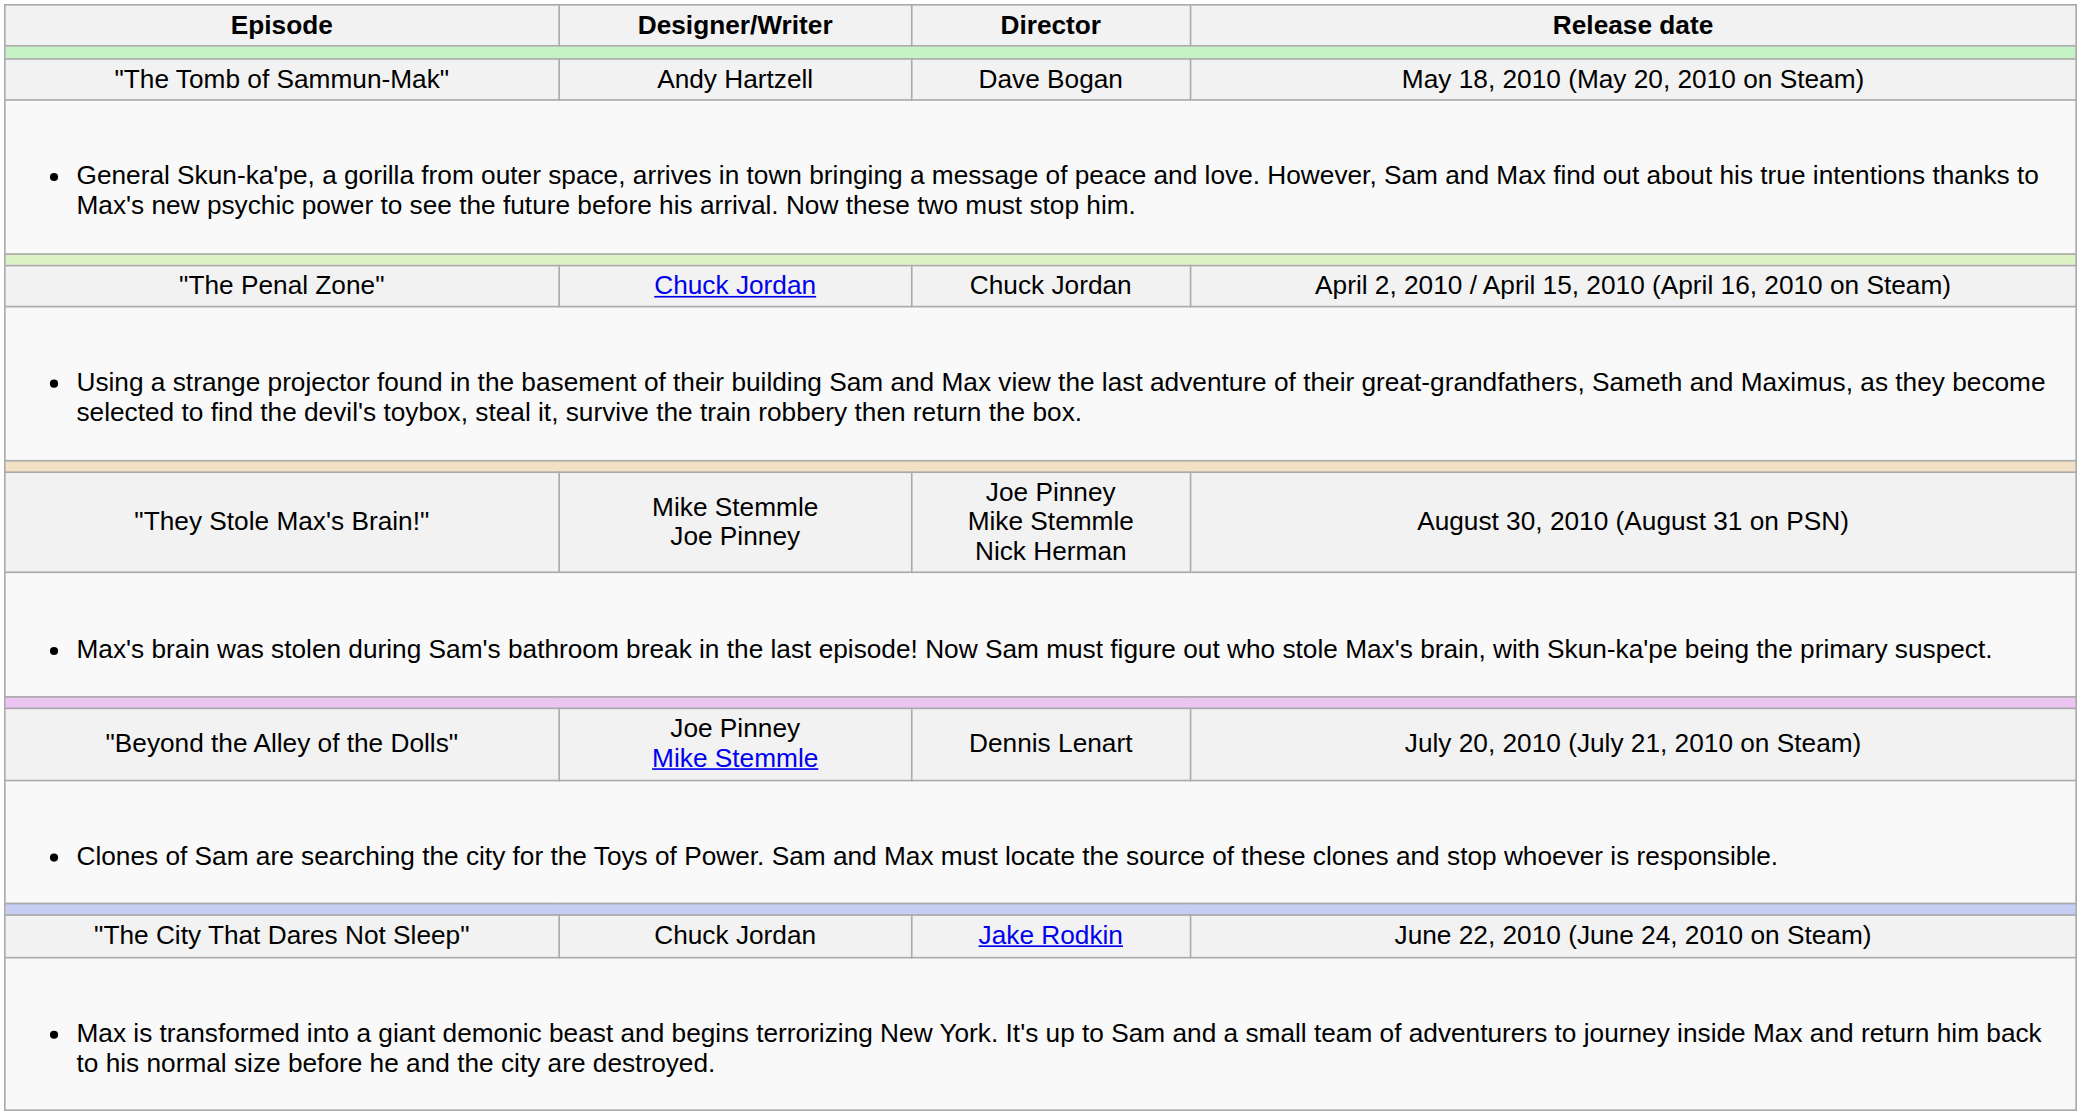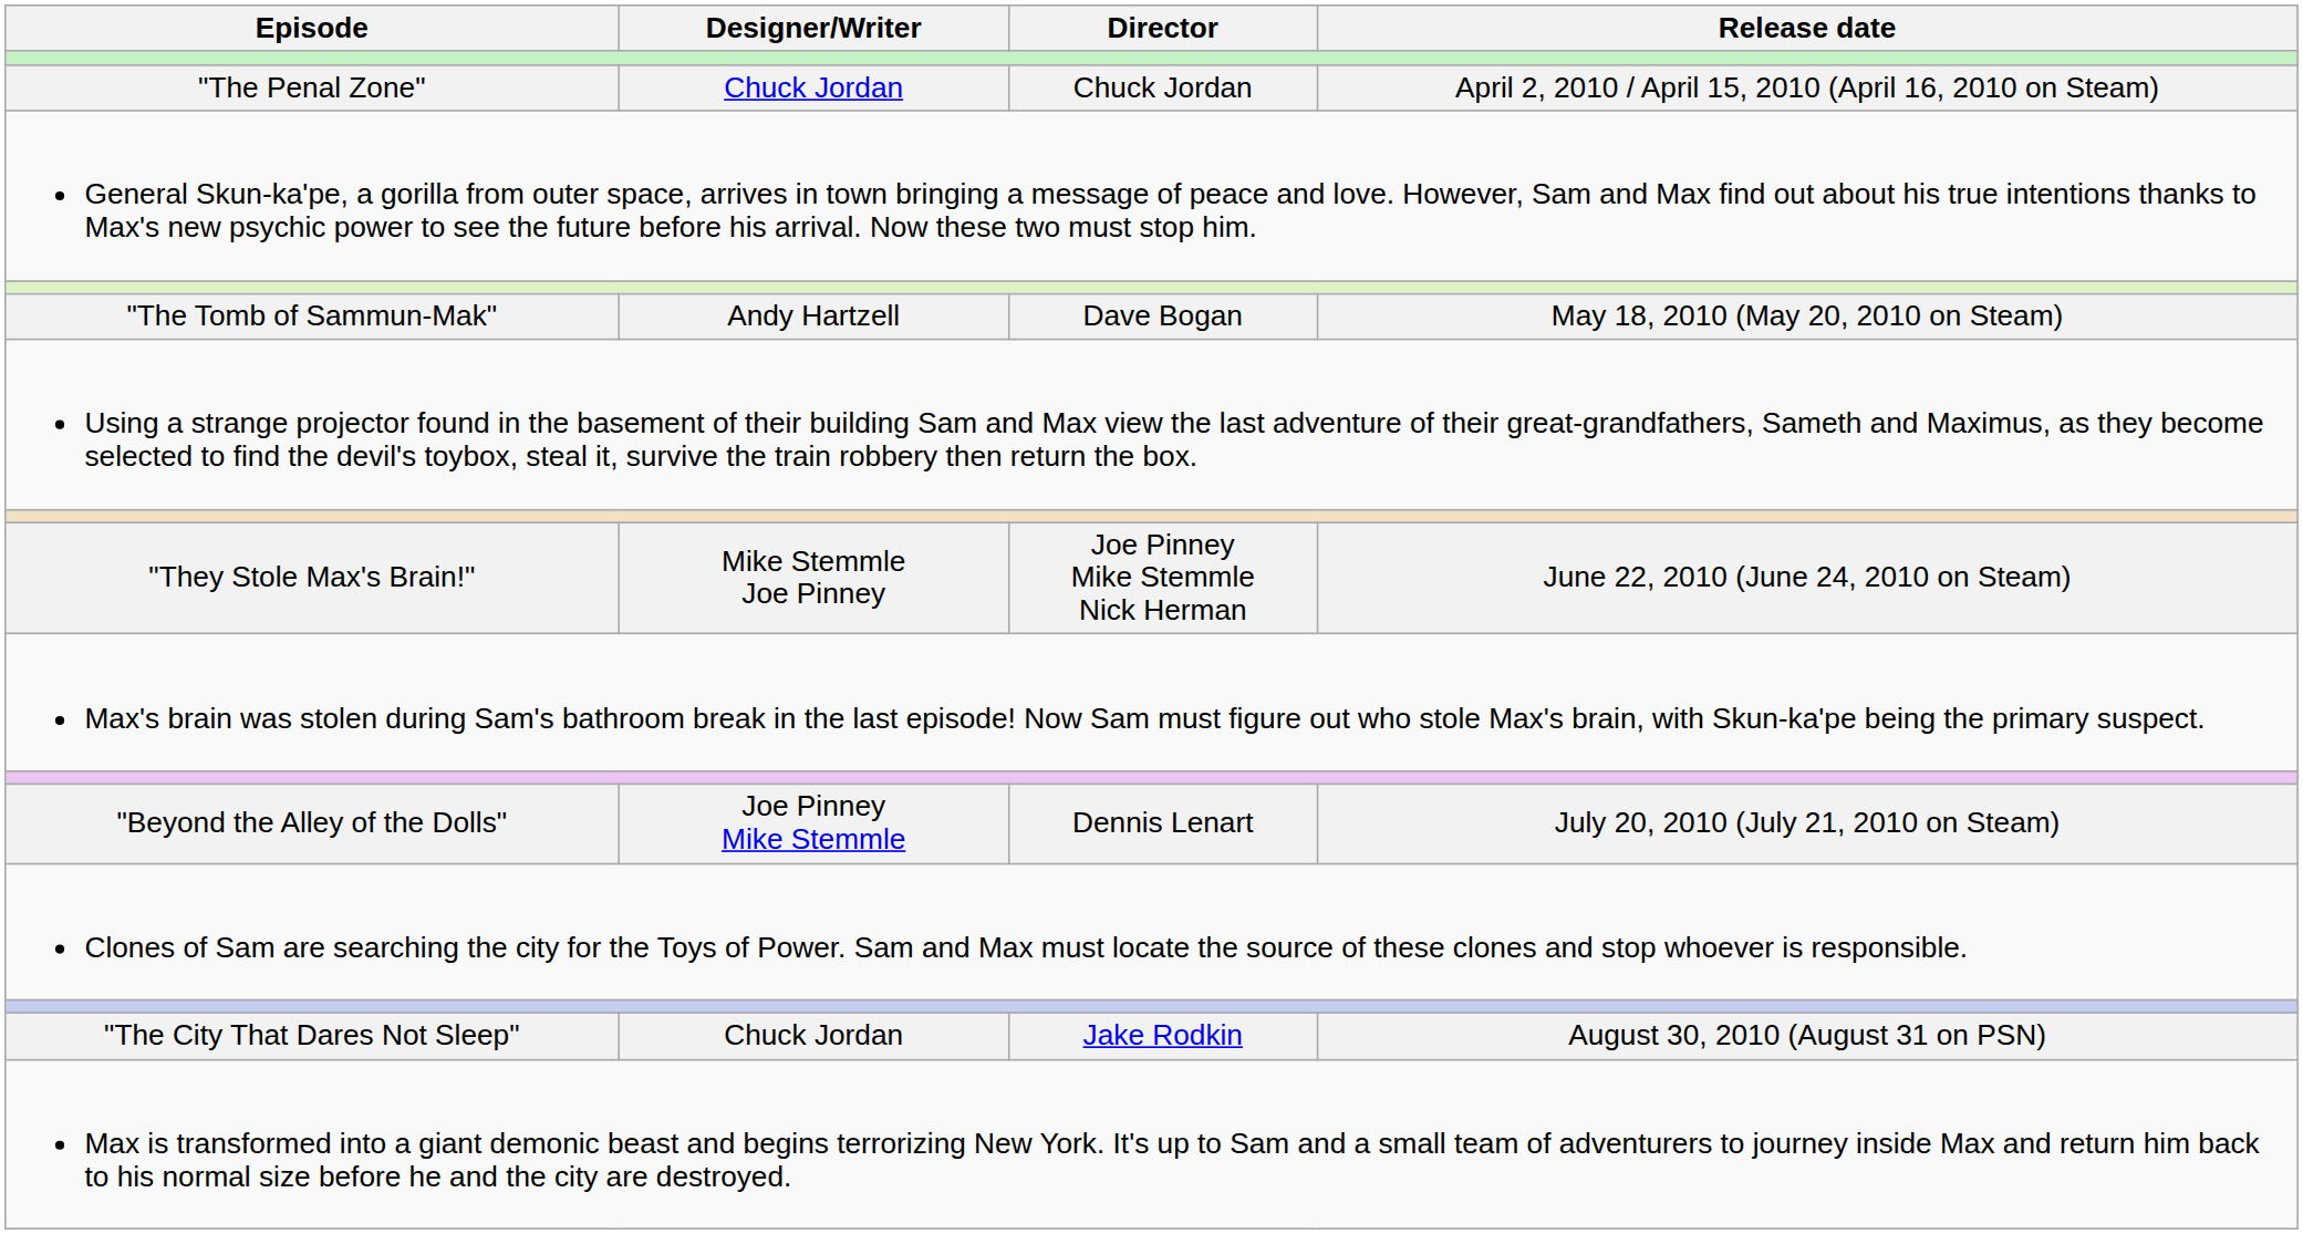rows swapped: "The Penal Zone" <-> "The Tomb of Sammun-Mak"
"They Stole Max's Brain!" | Release date: August 30, 2010 (August 31 on PSN) -> June 22, 2010 (June 24, 2010 on Steam)
"The City That Dares Not Sleep" | Release date: June 22, 2010 (June 24, 2010 on Steam) -> August 30, 2010 (August 31 on PSN)
